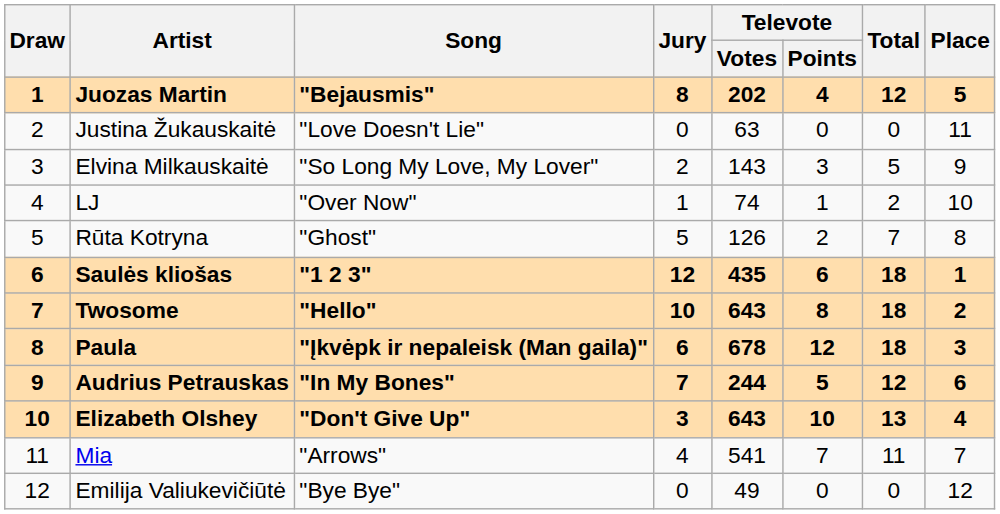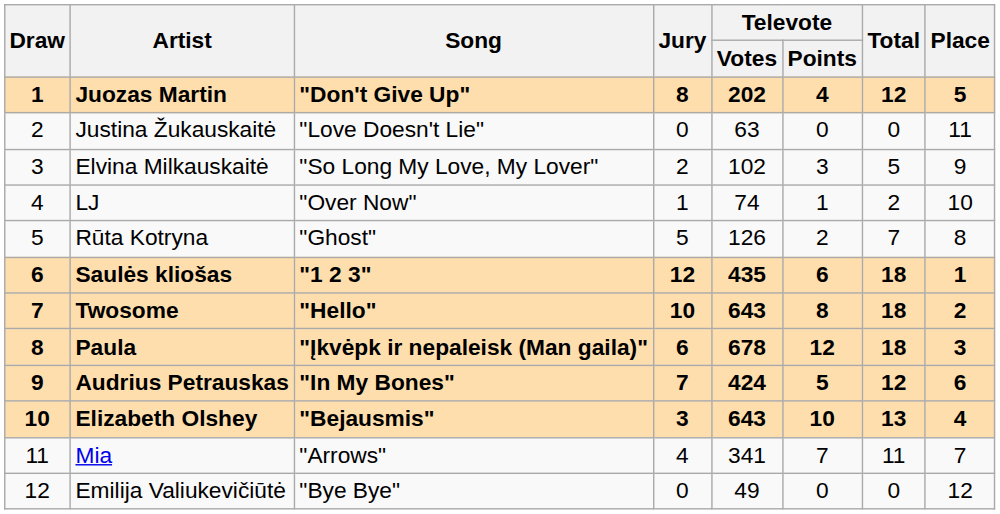Juozas Martin | Song: "Bejausmis" -> "Don't Give Up"
Elvina Milkauskaitė | Televote / Votes: 143 -> 102
Audrius Petrauskas | Televote / Votes: 244 -> 424
Elizabeth Olshey | Song: "Don't Give Up" -> "Bejausmis"
Mia | Televote / Votes: 541 -> 341
